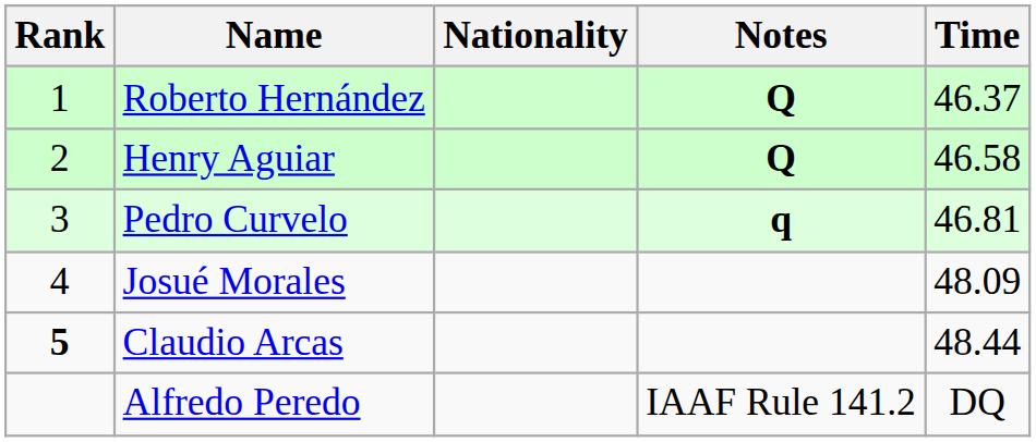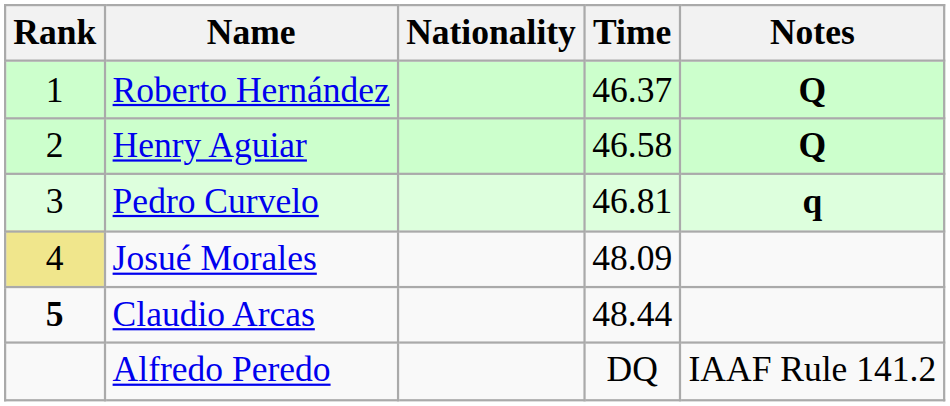columns swapped: Time <-> Notes
Josué Morales | Rank: no background -> khaki background
